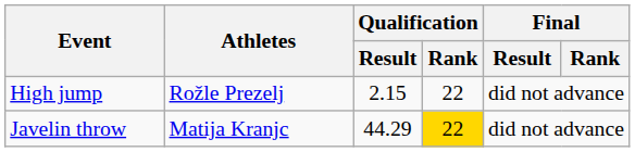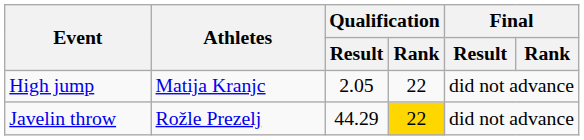High jump | Athletes: Rožle Prezelj -> Matija Kranjc
High jump | Qualification / Result: 2.15 -> 2.05
Javelin throw | Athletes: Matija Kranjc -> Rožle Prezelj
